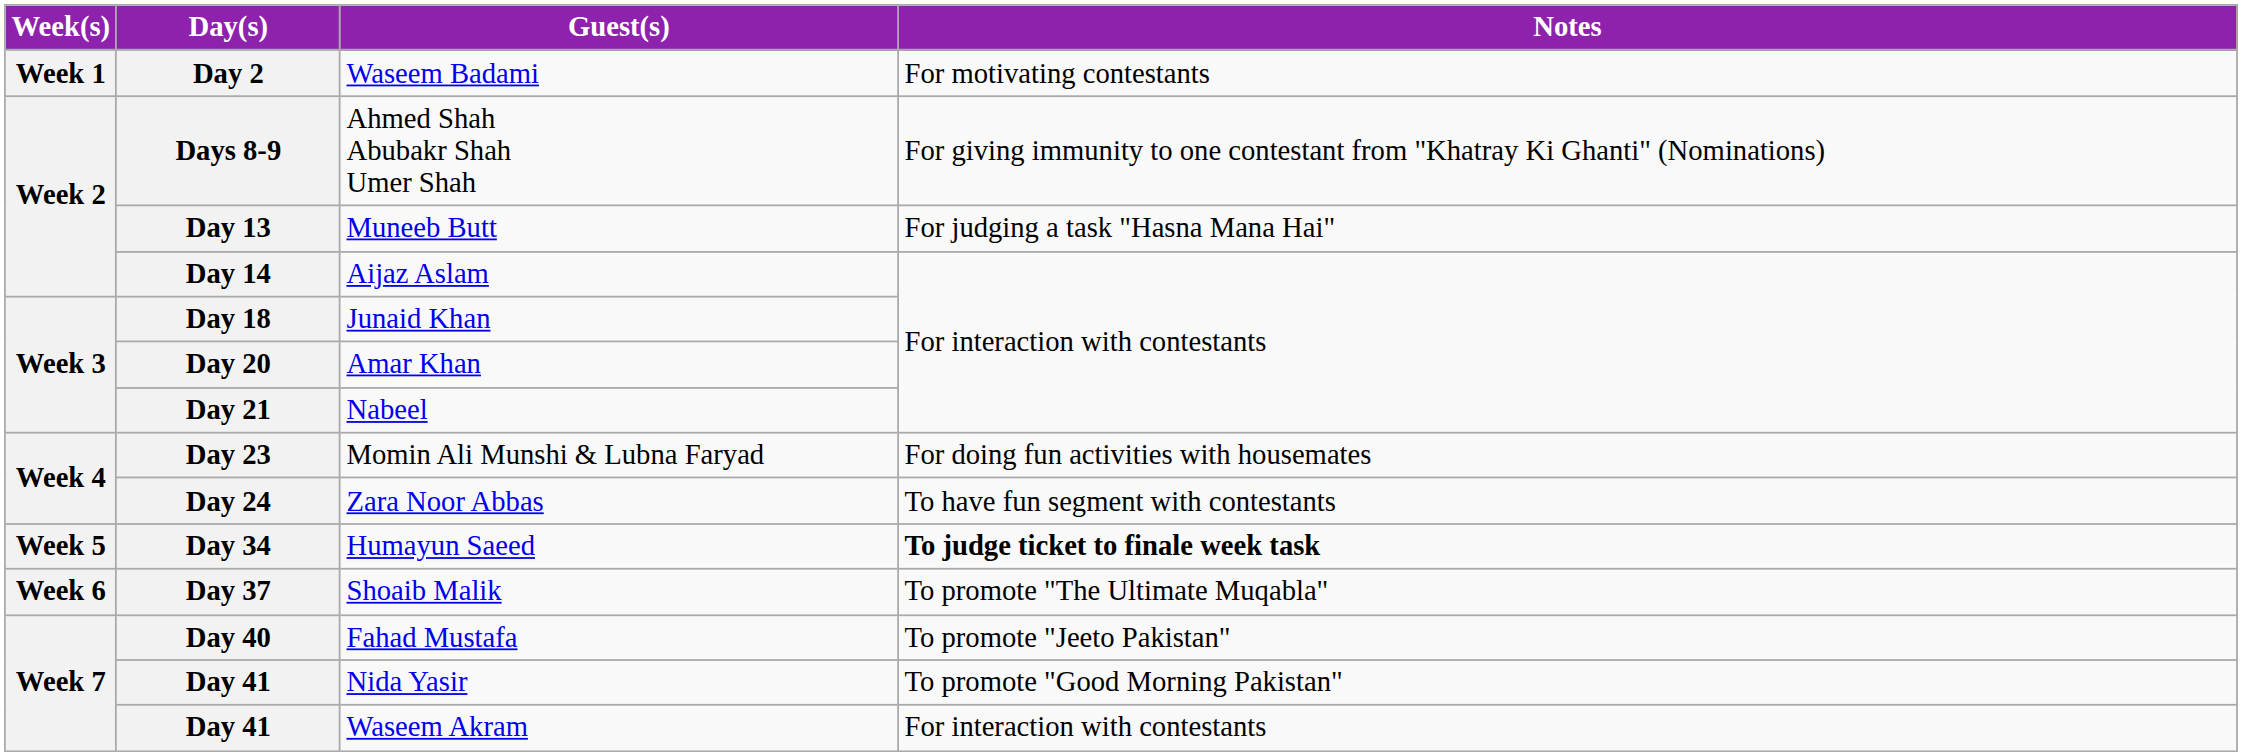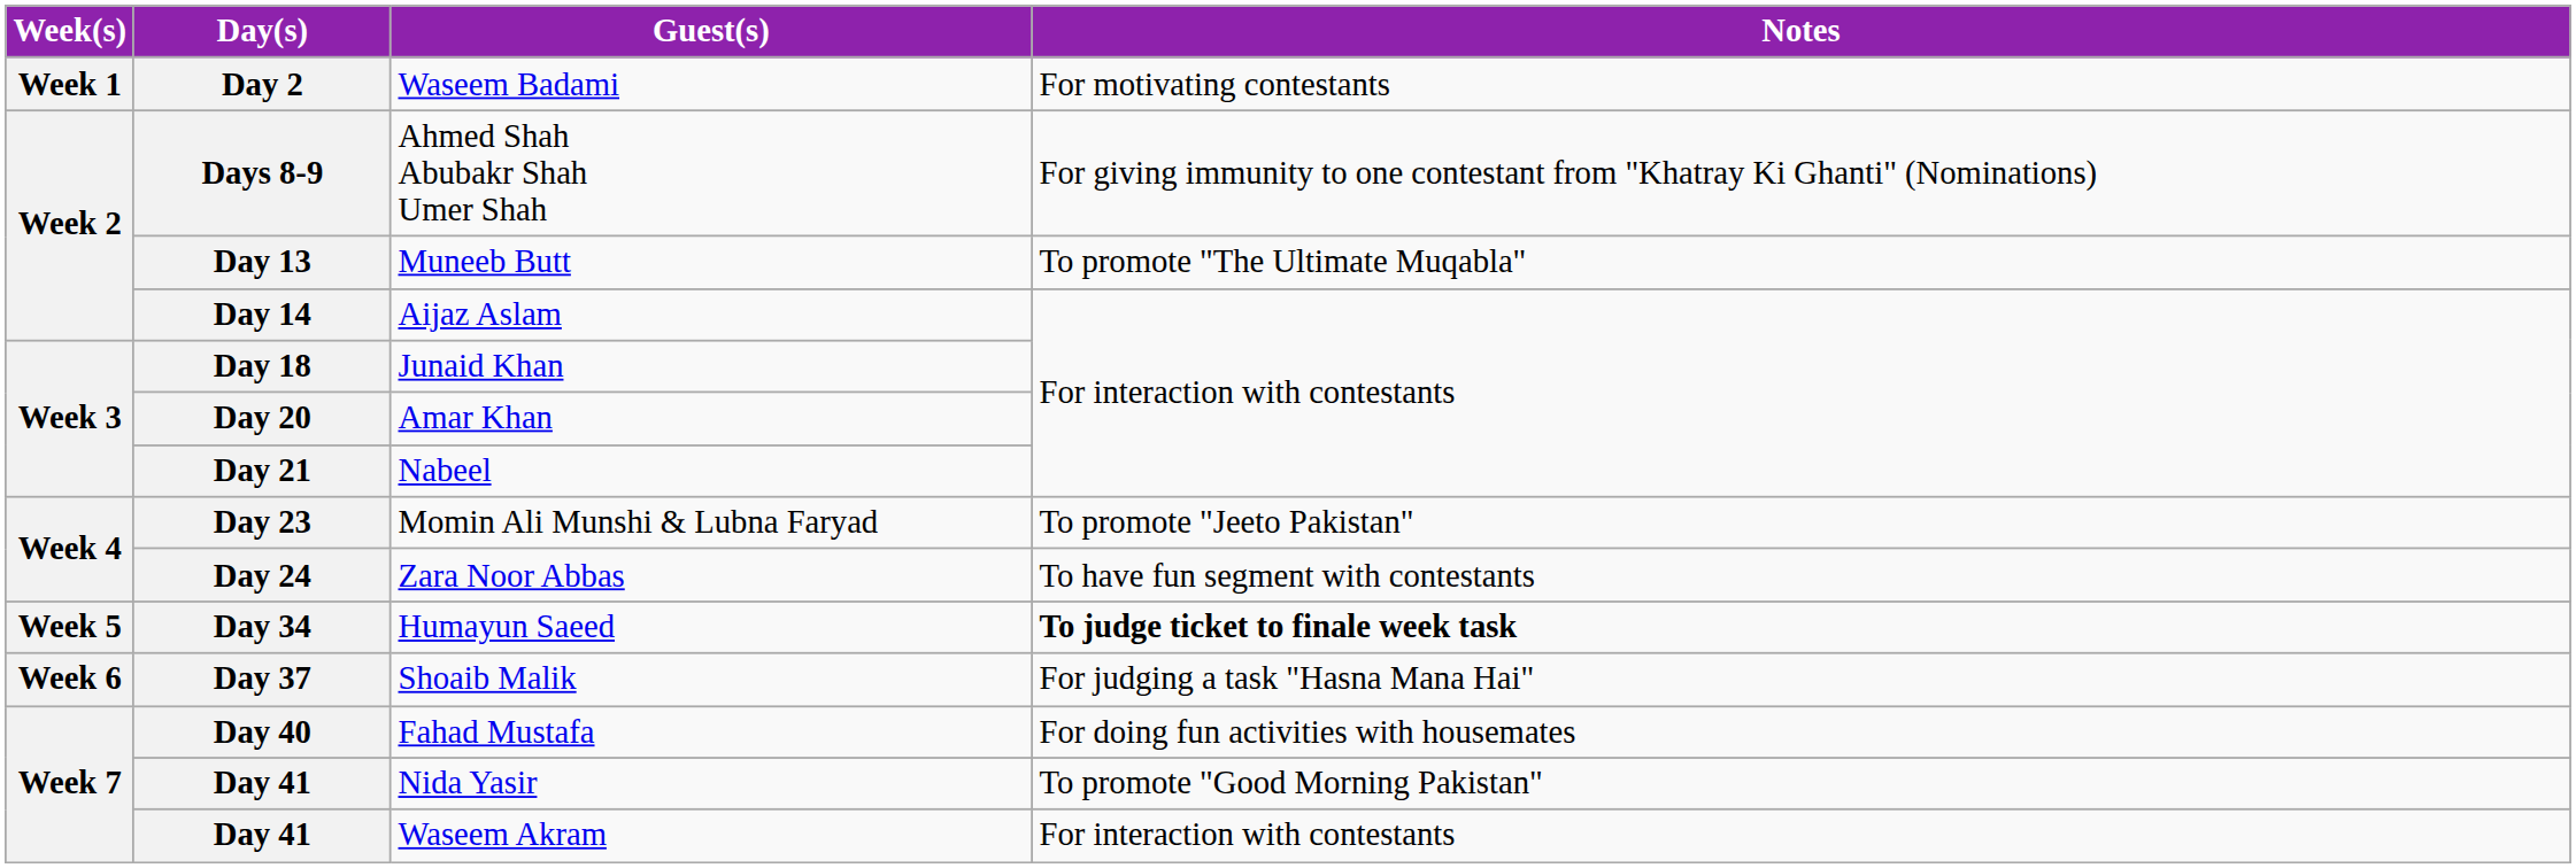Day 13 | Notes: For judging a task "Hasna Mana Hai" -> To promote "The Ultimate Muqabla"
Day 23 | Notes: For doing fun activities with housemates -> To promote "Jeeto Pakistan"
Day 37 | Notes: To promote "The Ultimate Muqabla" -> For judging a task "Hasna Mana Hai"
Day 40 | Notes: To promote "Jeeto Pakistan" -> For doing fun activities with housemates
